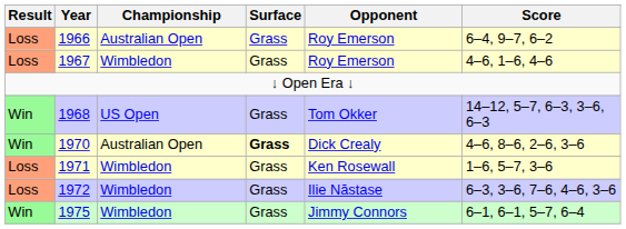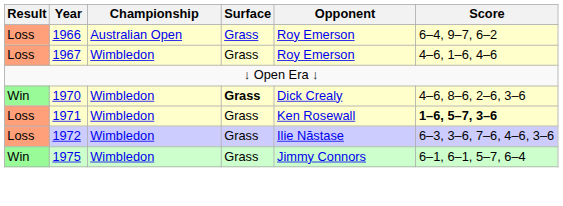- row: Win | 1968 | US Open | Grass | Tom Okker | 14–12, 5–7, 6–3, 3–6, 6–3
1970 | Championship: Australian Open -> Wimbledon
1971 | Score: normal -> bold
